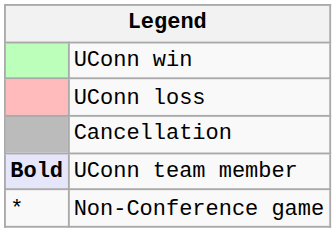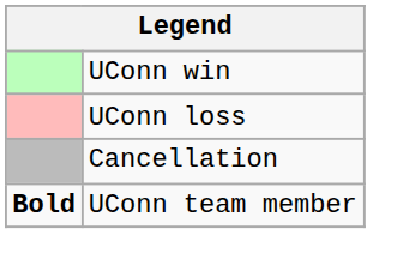UConn team member | column 1: lavender background -> no background
- row: * | Non-Conference game
